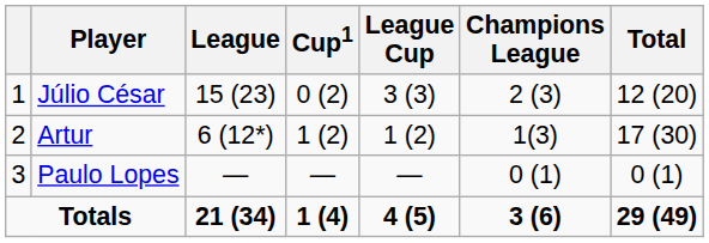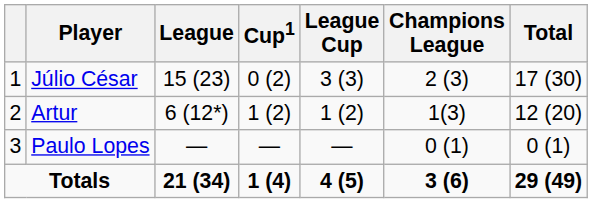Júlio César | Total: 12 (20) -> 17 (30)
Artur | Total: 17 (30) -> 12 (20)
